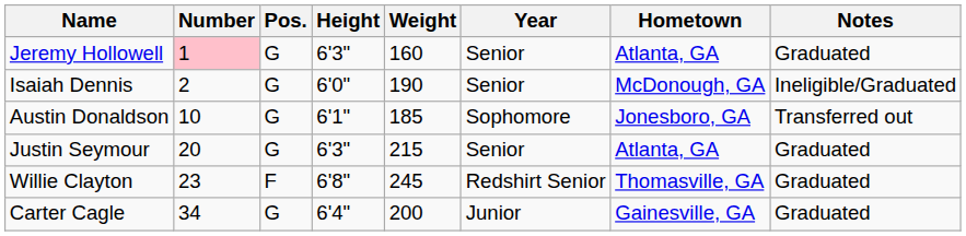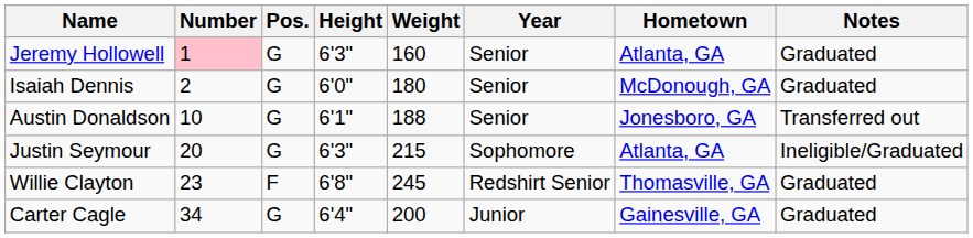Isaiah Dennis | Weight: 190 -> 180
Isaiah Dennis | Notes: Ineligible/Graduated -> Graduated
Austin Donaldson | Weight: 185 -> 188
Austin Donaldson | Year: Sophomore -> Senior
Justin Seymour | Year: Senior -> Sophomore
Justin Seymour | Notes: Graduated -> Ineligible/Graduated
